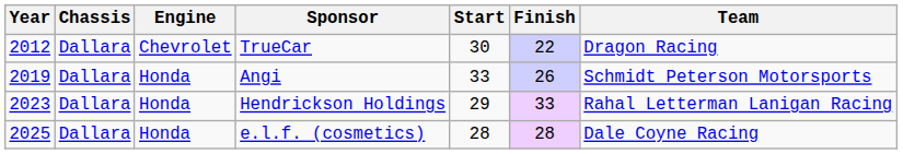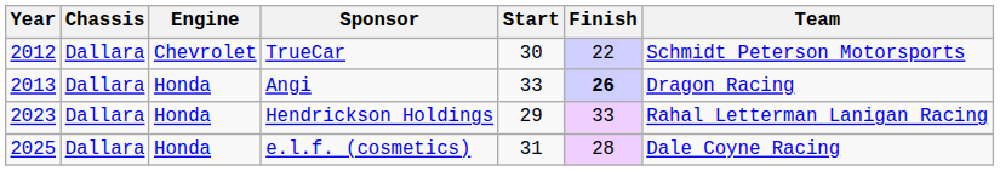TrueCar | Team: Dragon Racing -> Schmidt Peterson Motorsports
Angi | Year: 2019 -> 2013
Angi | Finish: normal -> bold
Angi | Team: Schmidt Peterson Motorsports -> Dragon Racing
e.l.f. (cosmetics) | Start: 28 -> 31
